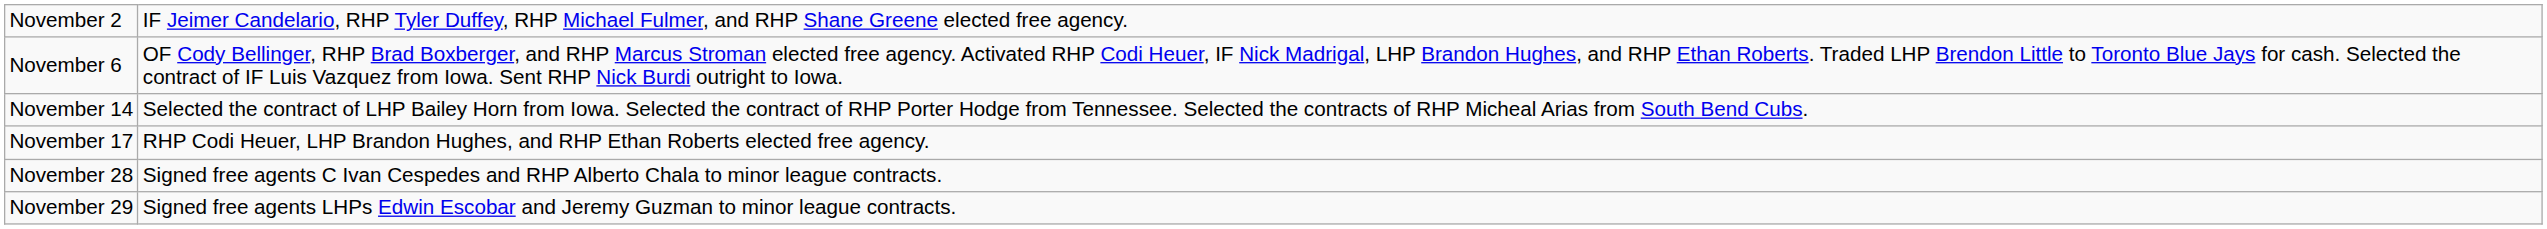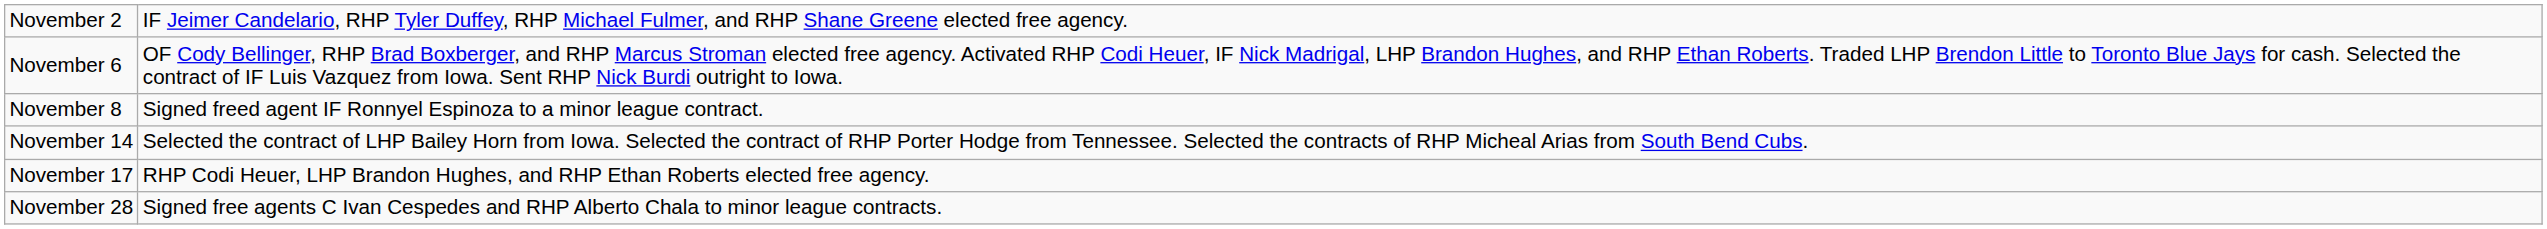+ row: November 8 | Signed freed agent IF Ronnyel Espinoza to a minor league contract.
- row: November 29 | Signed free agents LHPs Edwin Escobar and Jeremy Guzman to minor league contracts.
